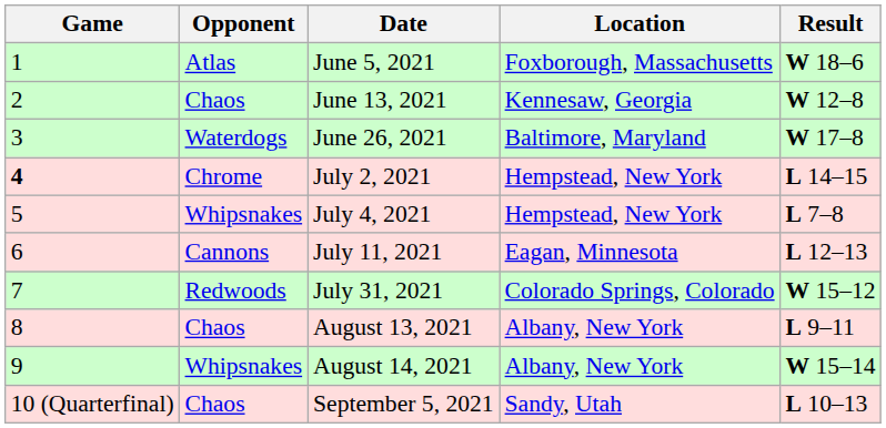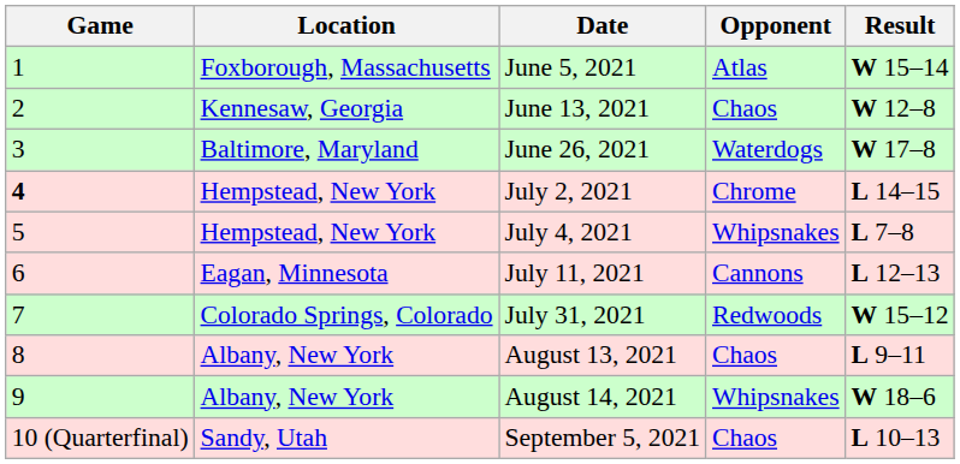columns swapped: Location <-> Opponent
June 5, 2021 | Result: W 18–6 -> W 15–14
August 14, 2021 | Result: W 15–14 -> W 18–6
